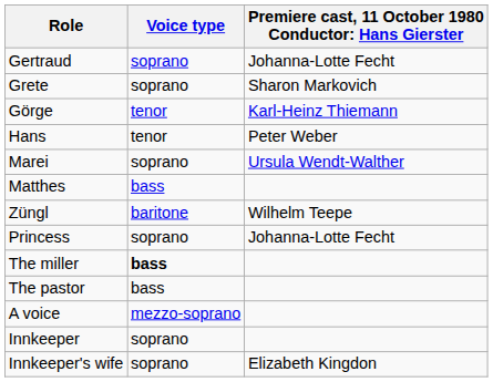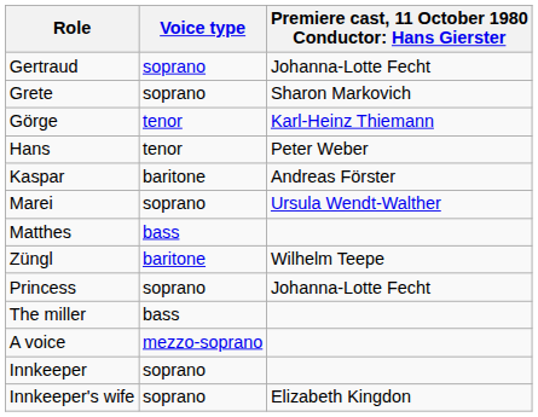+ row: Kaspar | baritone | Andreas Förster
The miller | Voice type: bold -> normal
- row: The pastor | bass
